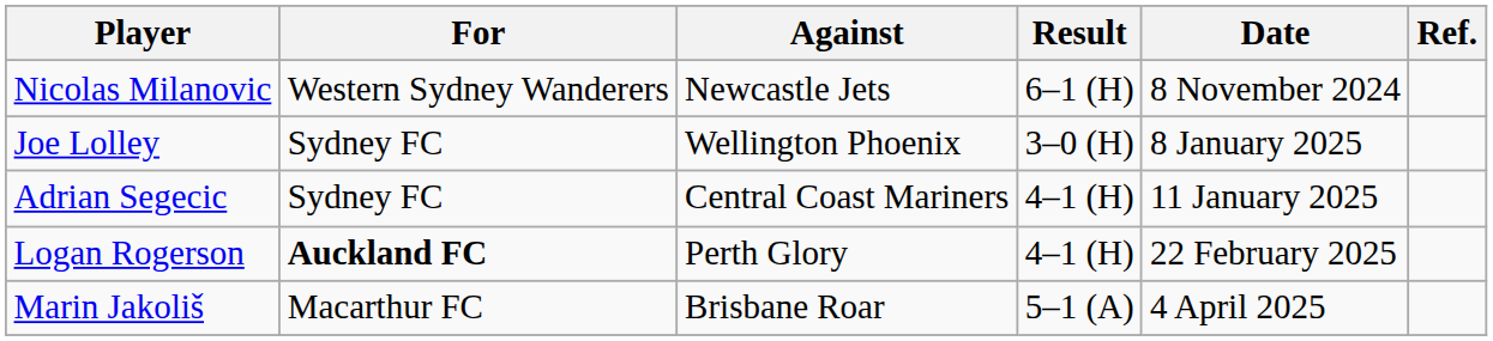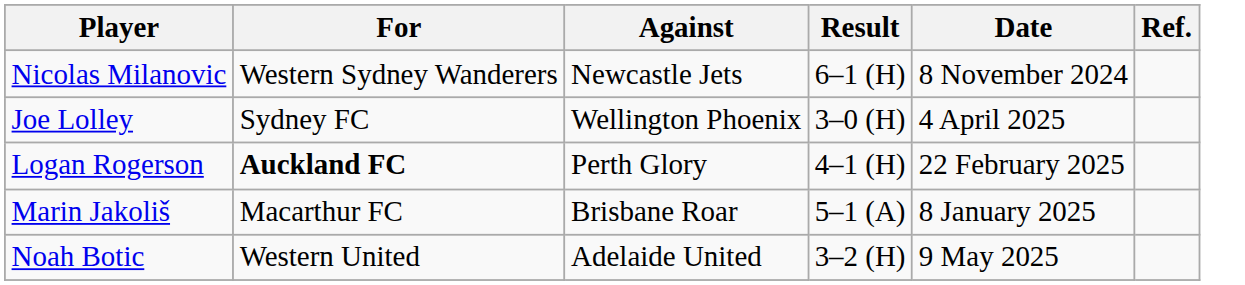Joe Lolley | Date: 8 January 2025 -> 4 April 2025
- row: Adrian Segecic | Sydney FC | Central Coast Mariners | 4–1 (H) | 11 January 2025
Marin Jakoliš | Date: 4 April 2025 -> 8 January 2025
+ row: Noah Botic | Western United | Adelaide United | 3–2 (H) | 9 May 2025
